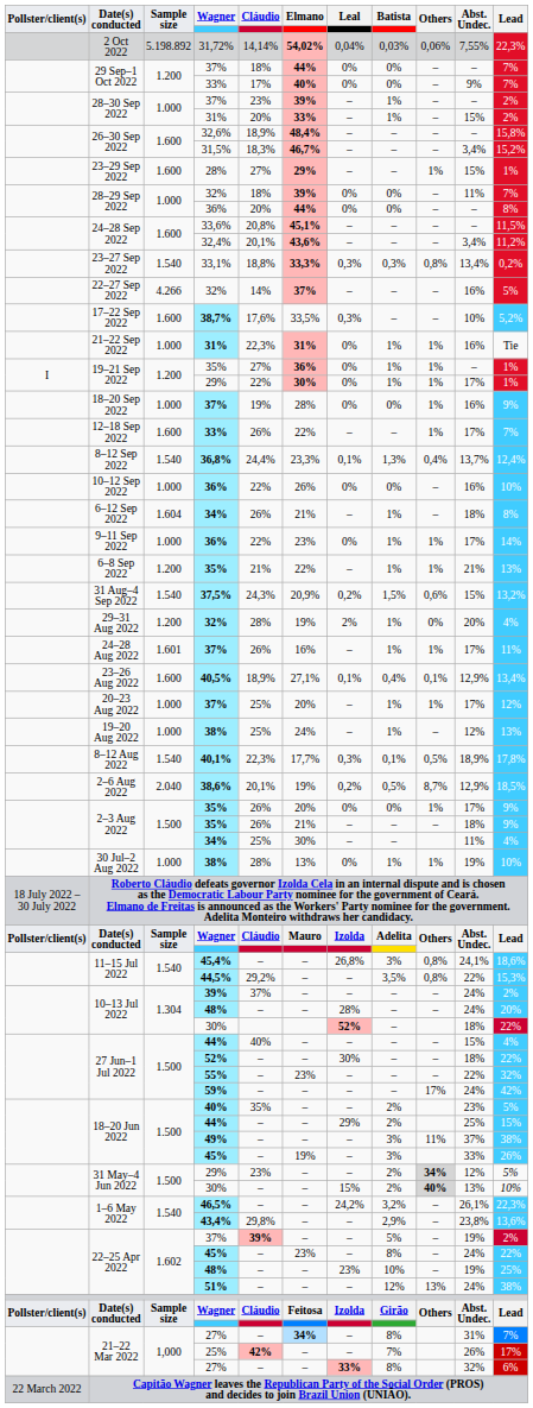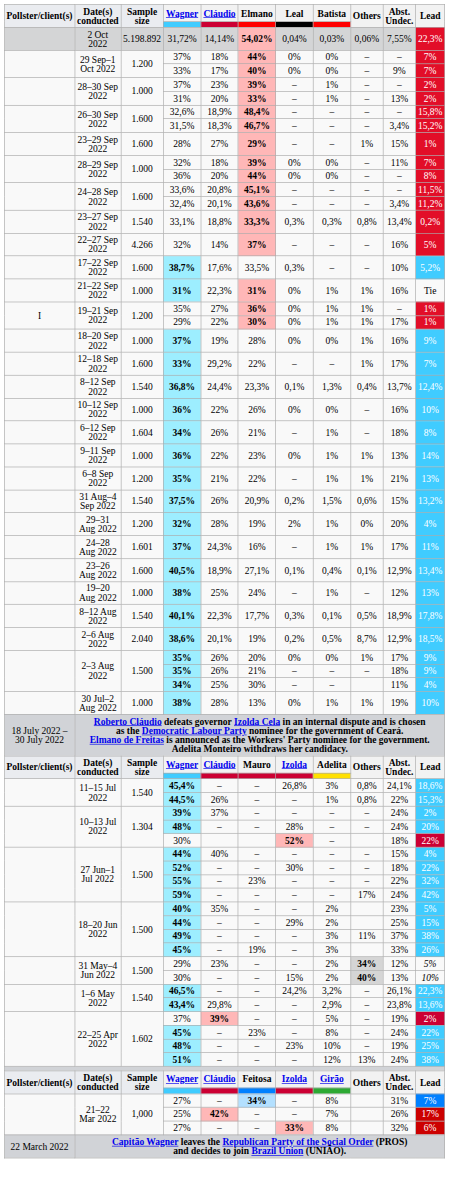28–30 Sep 2022 / 31% | Abst. Undec.: 15% -> 13%
12–18 Sep 2022 / 33% | Cláudio: 26% -> 29,2%
9–11 Sep 2022 / 36% | Abst. Undec.: 17% -> 13%
37,5% | Cláudio: 24,3% -> 26%
24–28 Aug 2022 / 37% | Cláudio: 26% -> 24,3%
- row: 20–23 Aug 2022 | 1.000 | 37% | 25% | 20% | – | 1% | 1% | 17% | 12%
44,5% | Cláudio: 29,2% -> 26%
44,5% | Batista: 3,5% -> 1%
